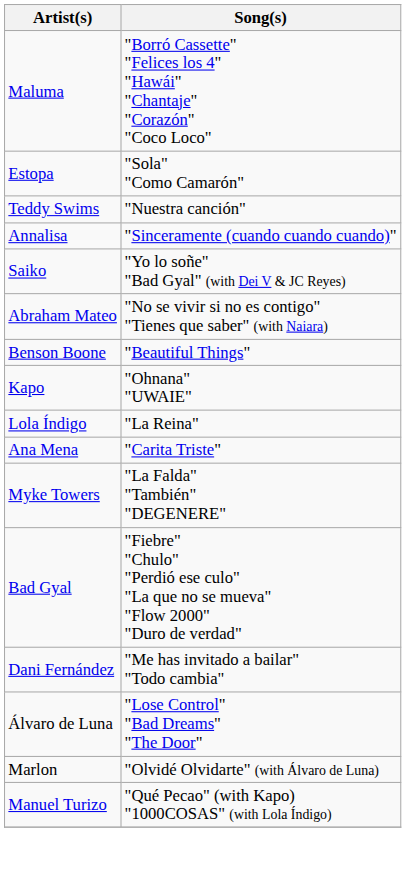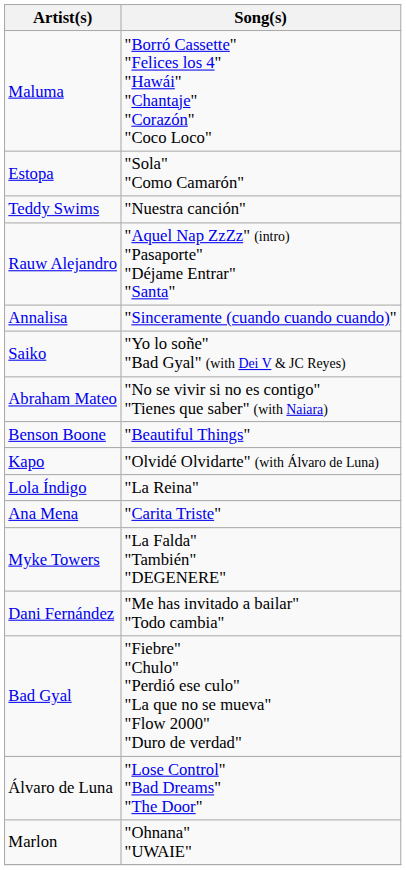+ row: Rauw Alejandro | "Aquel Nap ZzZz" (intro) "Pasaporte" "Déjame Entrar" "Santa"
Kapo | Song(s): "Ohnana" "UWAIE" -> "Olvidé Olvidarte" (with Álvaro de Luna)
rows swapped: Dani Fernández <-> Bad Gyal
Marlon | Song(s): "Olvidé Olvidarte" (with Álvaro de Luna) -> "Ohnana" "UWAIE"
- row: Manuel Turizo | "Qué Pecao" (with Kapo) "1000COSAS" (with Lola Índigo)
